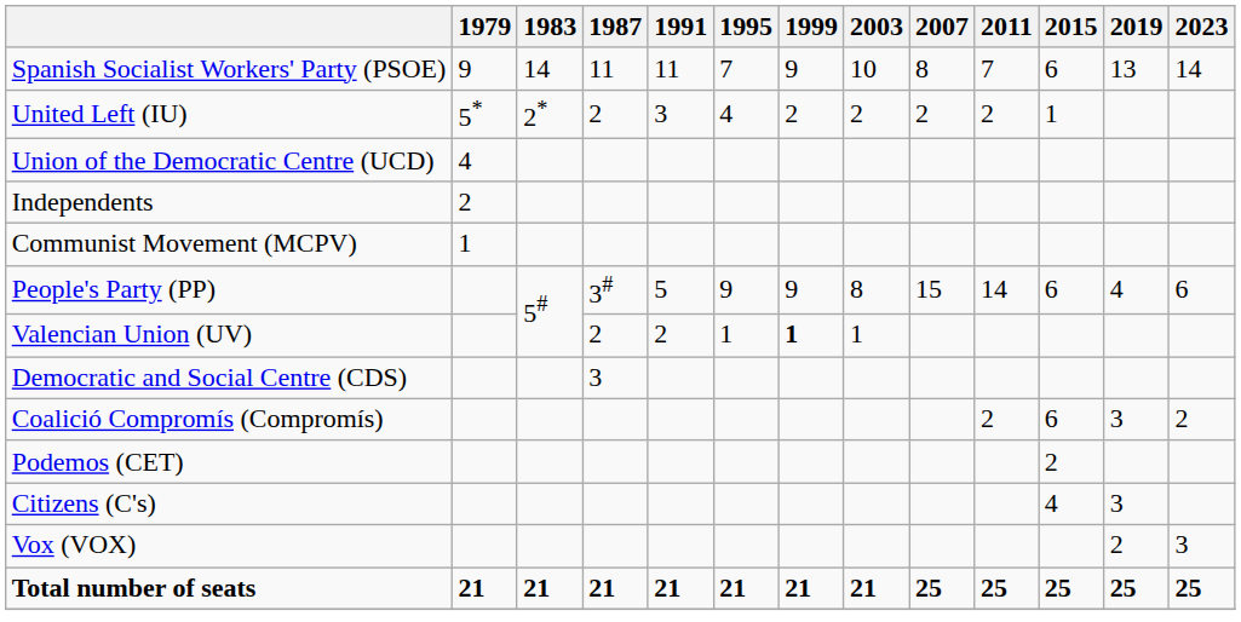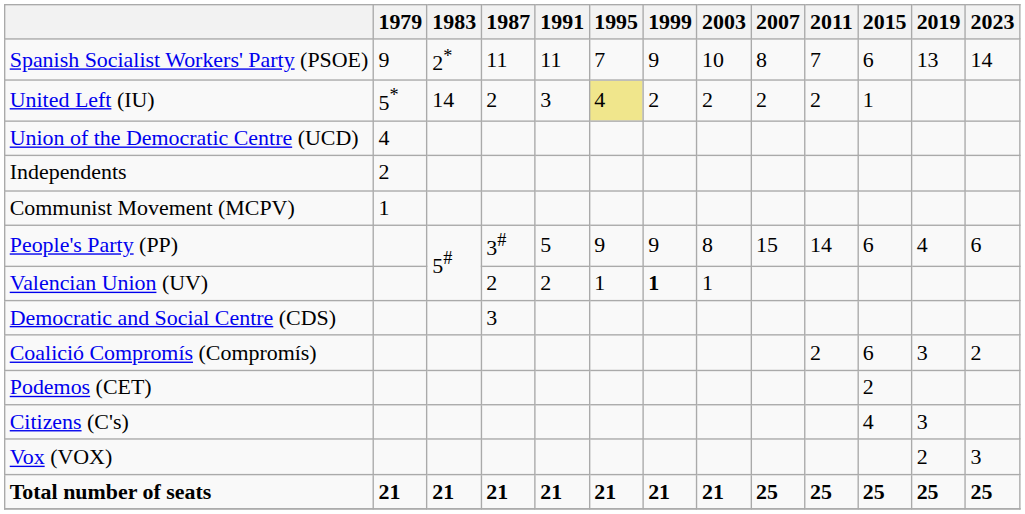Spanish Socialist Workers' Party (PSOE) | 1983: 14 -> 2*
United Left (IU) | 1983: 2* -> 14
United Left (IU) | 1995: no background -> khaki background
